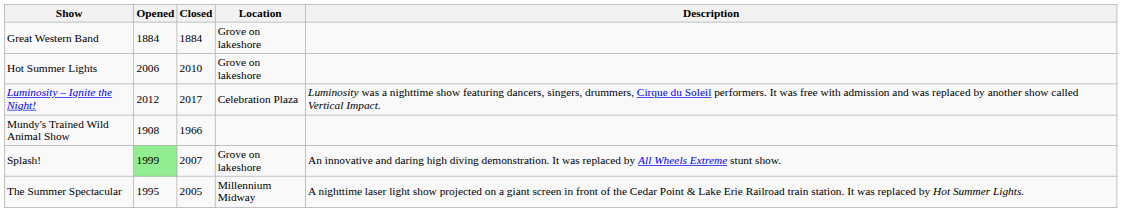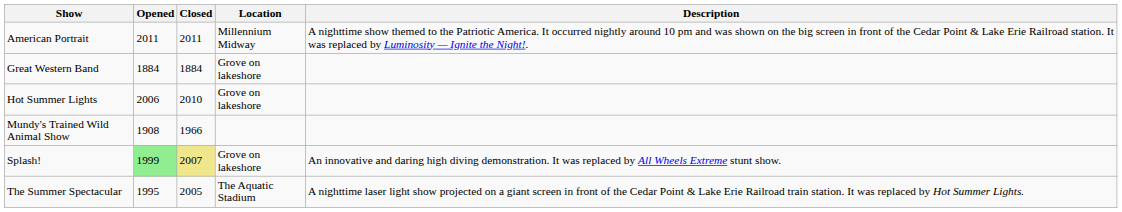+ row: American Portrait | 2011 | 2011 | Millennium Midway | A nighttime show themed to the Patriotic America. It occurred nightly around 10 pm and was shown on the big screen in front of the Cedar Point & Lake Erie Railroad station. It was replaced by Luminosity — Ignite the Night!.
- row: Luminosity – Ignite the Night! | 2012 | 2017 | Celebration Plaza | Luminosity was a nighttime show featuring dancers, singers, drummers, Cirque du Soleil performers. It was free with admission and was replaced by another show called Vertical Impact.
Splash! | Closed: no background -> khaki background
The Summer Spectacular | Location: Millennium Midway -> The Aquatic Stadium
